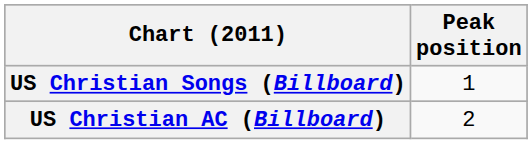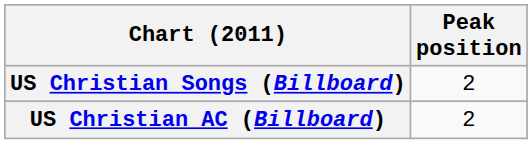US Christian Songs (Billboard) | Peak position: 1 -> 2
